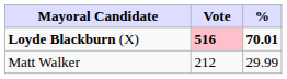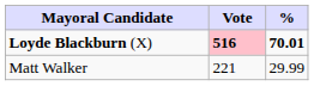Matt Walker | Vote: 212 -> 221
